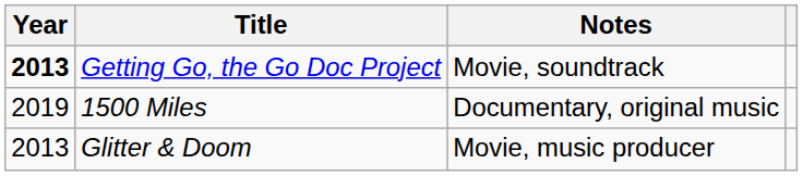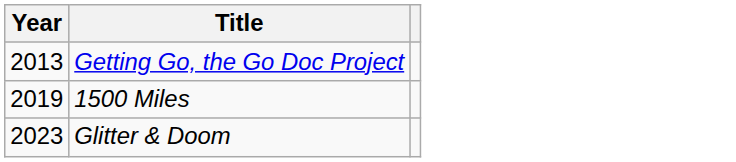- column: Notes | Movie, soundtrack | Documentary, original music | Movie, music producer
Getting Go, the Go Doc Project | Year: bold -> normal
Glitter & Doom | Year: 2013 -> 2023
